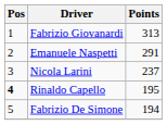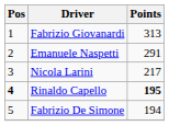Nicola Larini | Points: 237 -> 217
Rinaldo Capello | Points: normal -> bold
